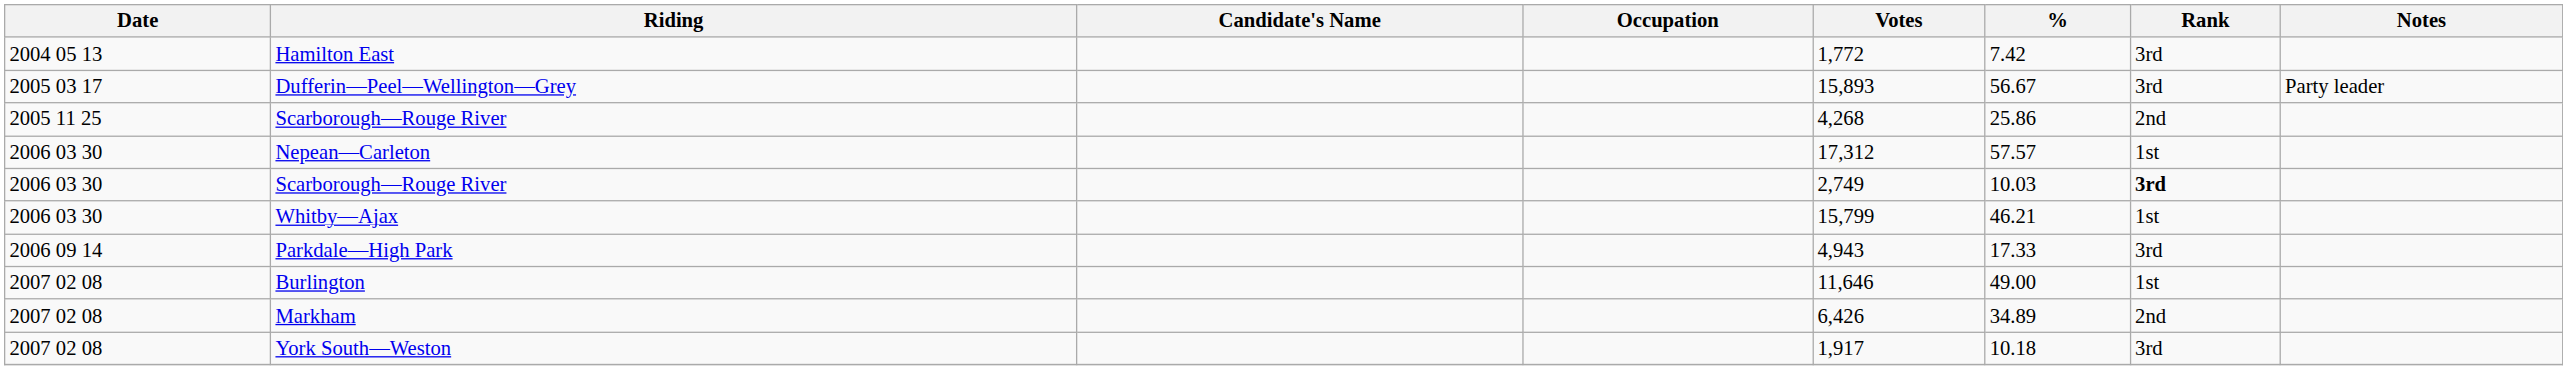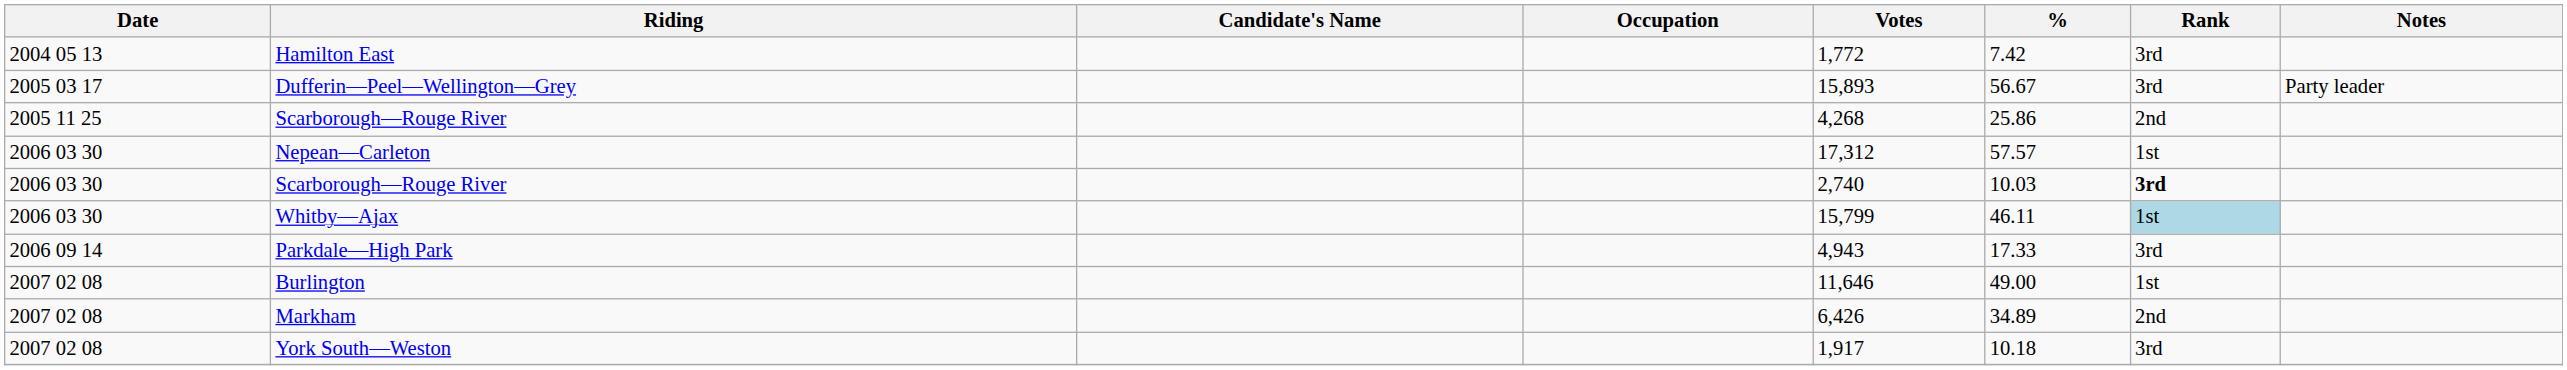2006 03 30 / Scarborough—Rouge River | Votes: 2,749 -> 2,740
Whitby—Ajax | %: 46.21 -> 46.11
Whitby—Ajax | Rank: no background -> lightblue background
